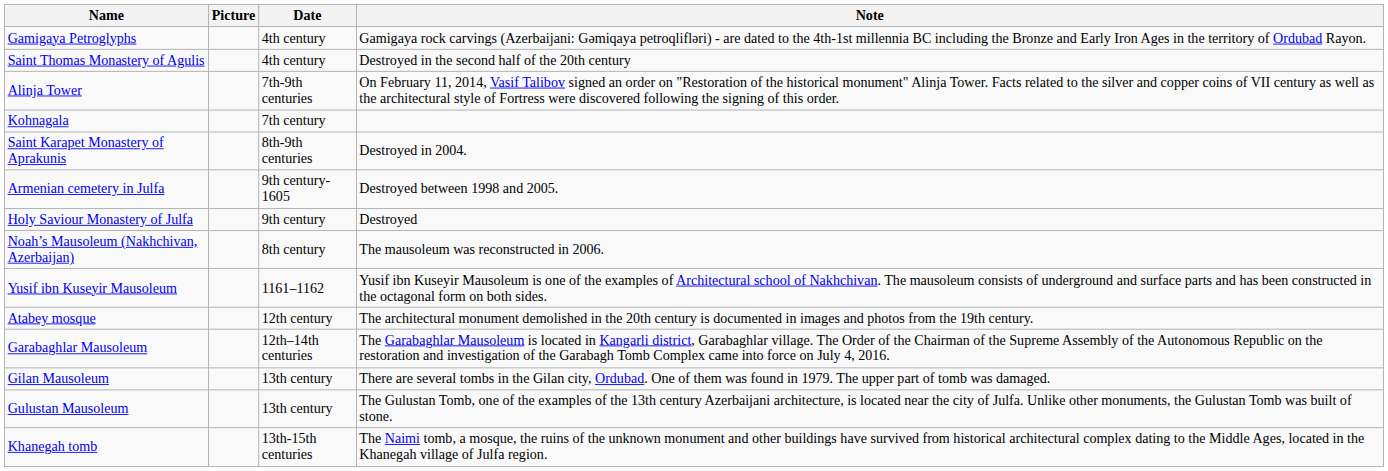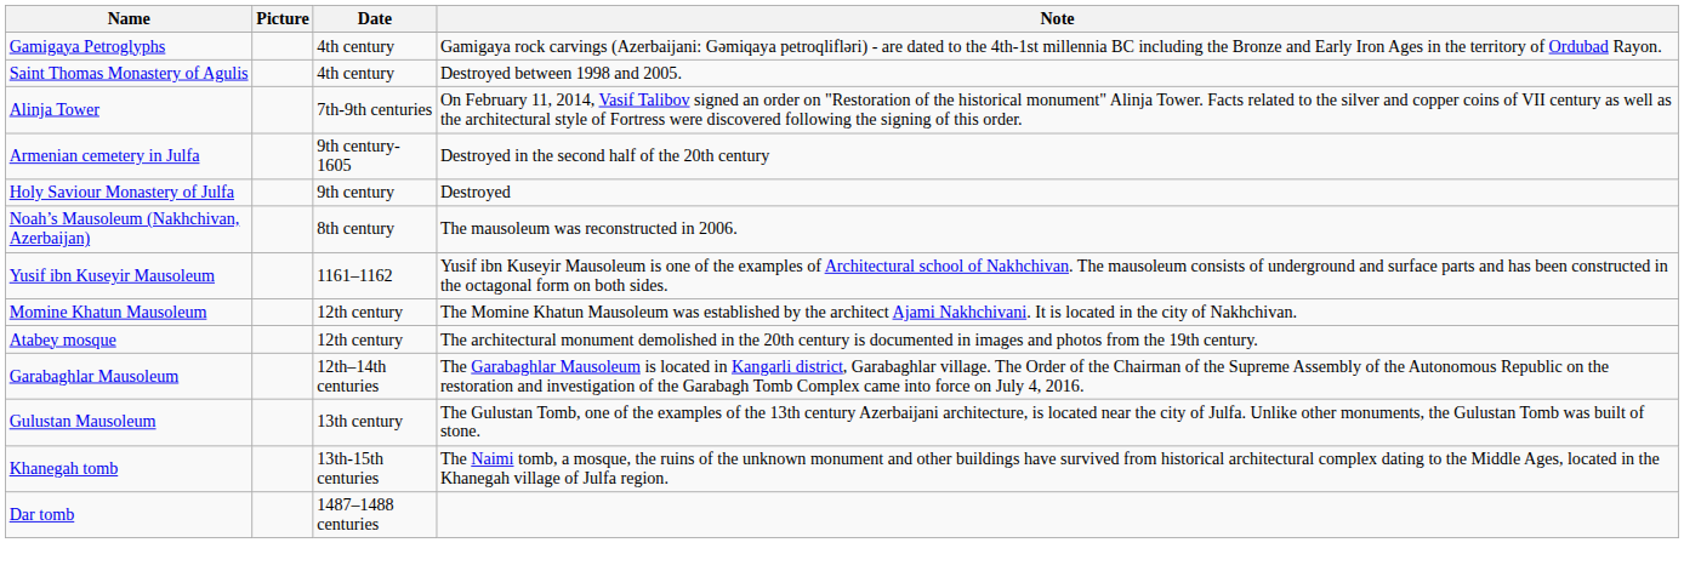Saint Thomas Monastery of Agulis | Note: Destroyed in the second half of the 20th century -> Destroyed between 1998 and 2005.
- row: Kohnagala | 7th century
- row: Saint Karapet Monastery of Aprakunis | 8th-9th centuries | Destroyed in 2004.
Armenian cemetery in Julfa | Note: Destroyed between 1998 and 2005. -> Destroyed in the second half of the 20th century
+ row: Momine Khatun Mausoleum | 12th century | The Momine Khatun Mausoleum was established by the architect Ajami Nakhchivani. It is located in the city of Nakhchivan.
- row: Gilan Mausoleum | 13th century | There are several tombs in the Gilan city, Ordubad. One of them was found in 1979. The upper part of tomb was damaged.
+ row: Dar tomb | 1487–1488 centuries
